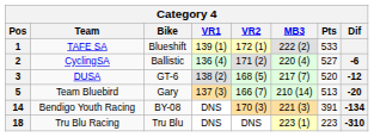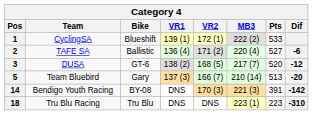1 | Team: TAFE SA -> CyclingSA
2 | Team: CyclingSA -> TAFE SA
14 | Dif: -134 -> -142
